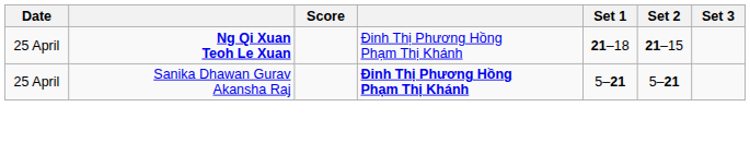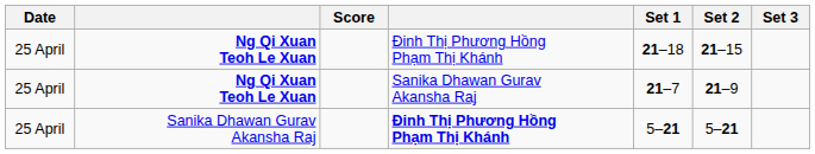+ row: 25 April | Ng Qi Xuan Teoh Le Xuan | Sanika Dhawan Gurav Akansha Raj | 21–7 | 21–9
